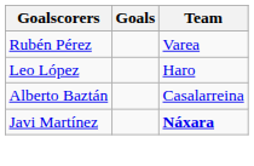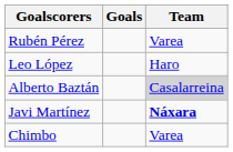Alberto Baztán | Team: no background -> lightgrey background
+ row: Chimbo | Varea
